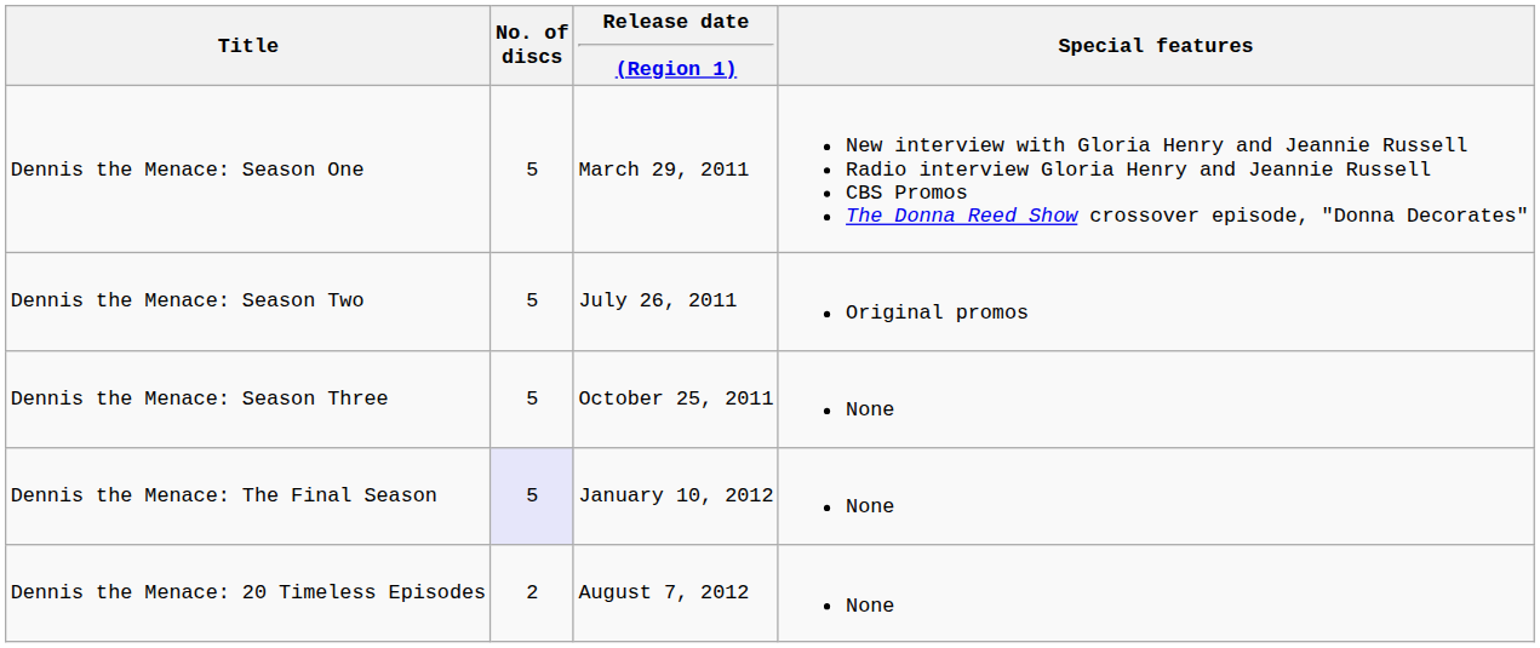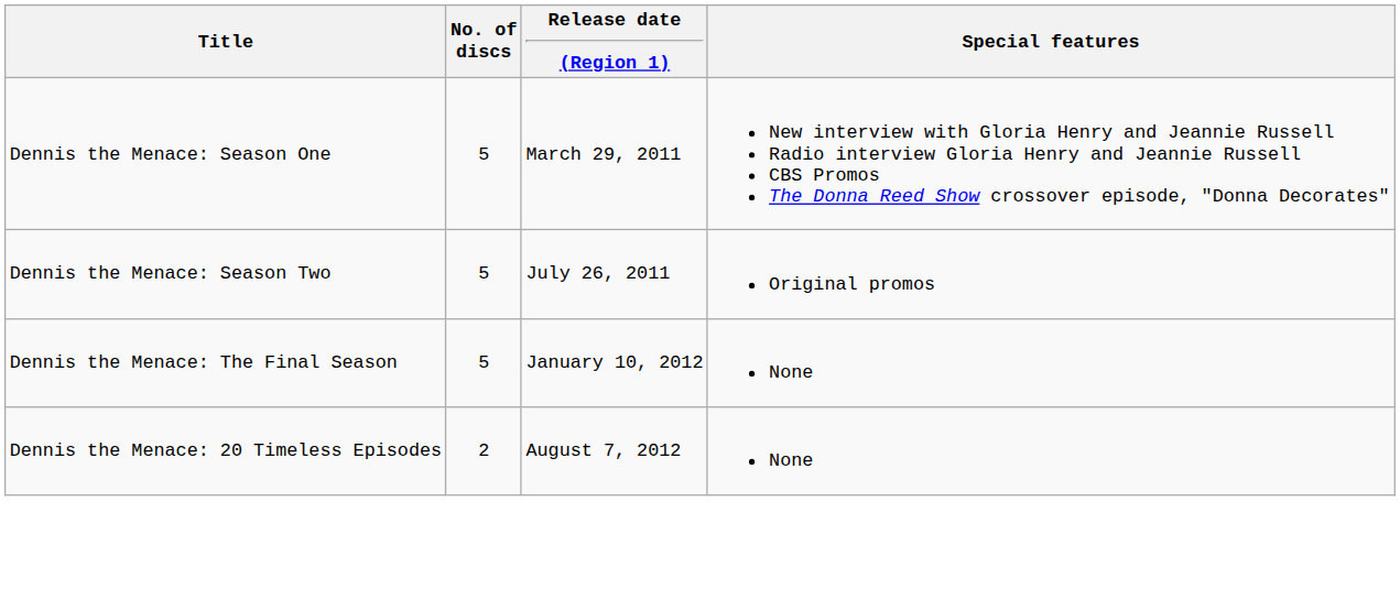- row: Dennis the Menace: Season Three | 5 | October 25, 2011 | None
Dennis the Menace: The Final Season | No. of discs: lavender background -> no background
